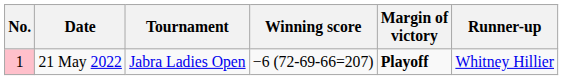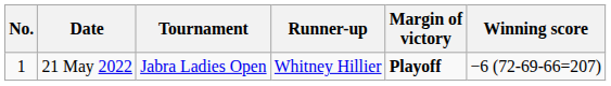columns swapped: Winning score <-> Runner-up
21 May 2022 | No.: pink background -> no background
